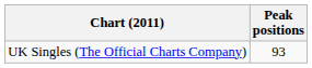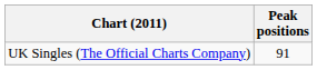UK Singles (The Official Charts Company) | Peak positions: 93 -> 91
